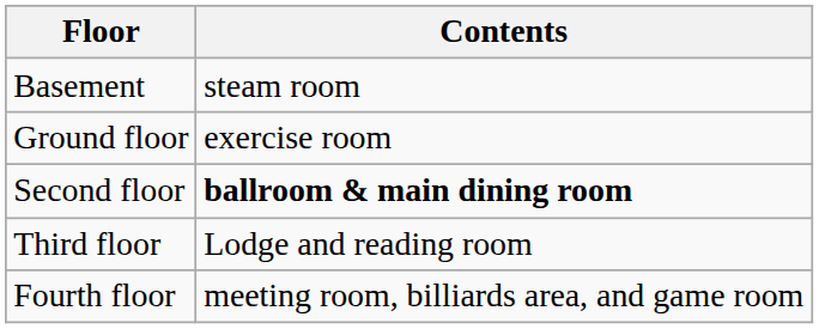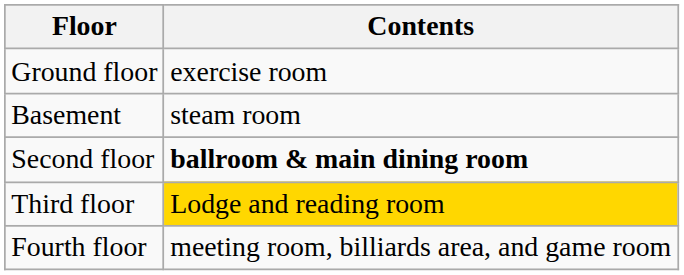rows swapped: Basement <-> Ground floor
Third floor | Contents: no background -> gold background
